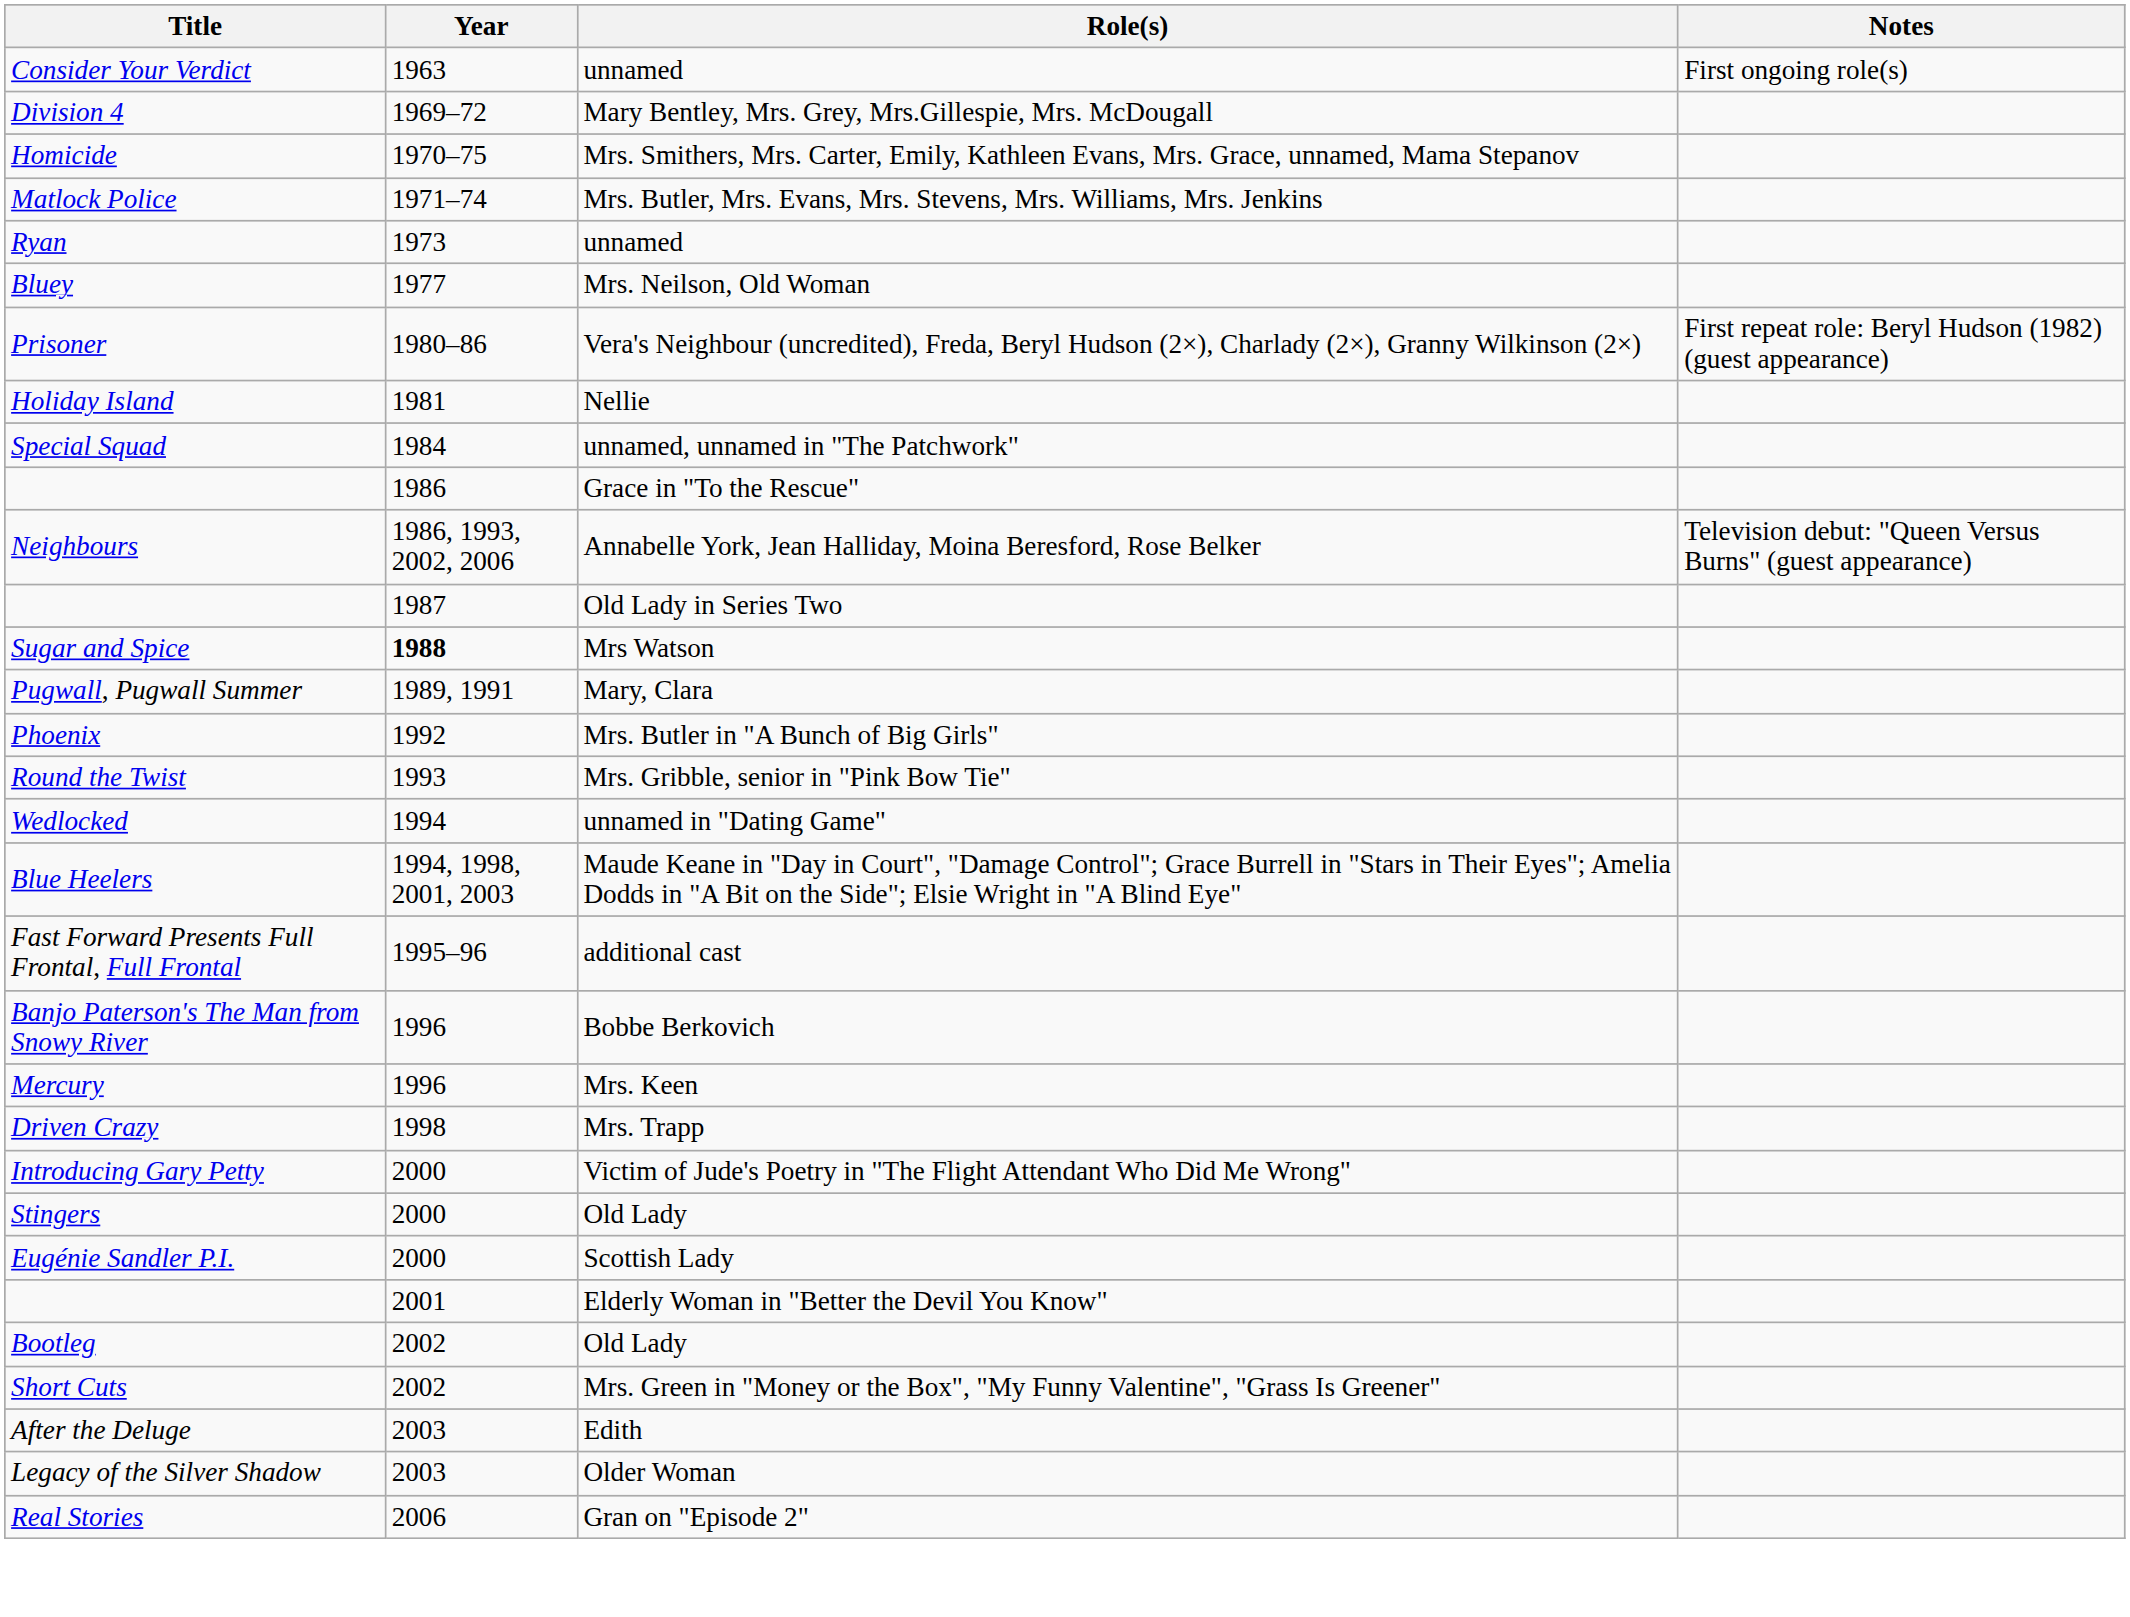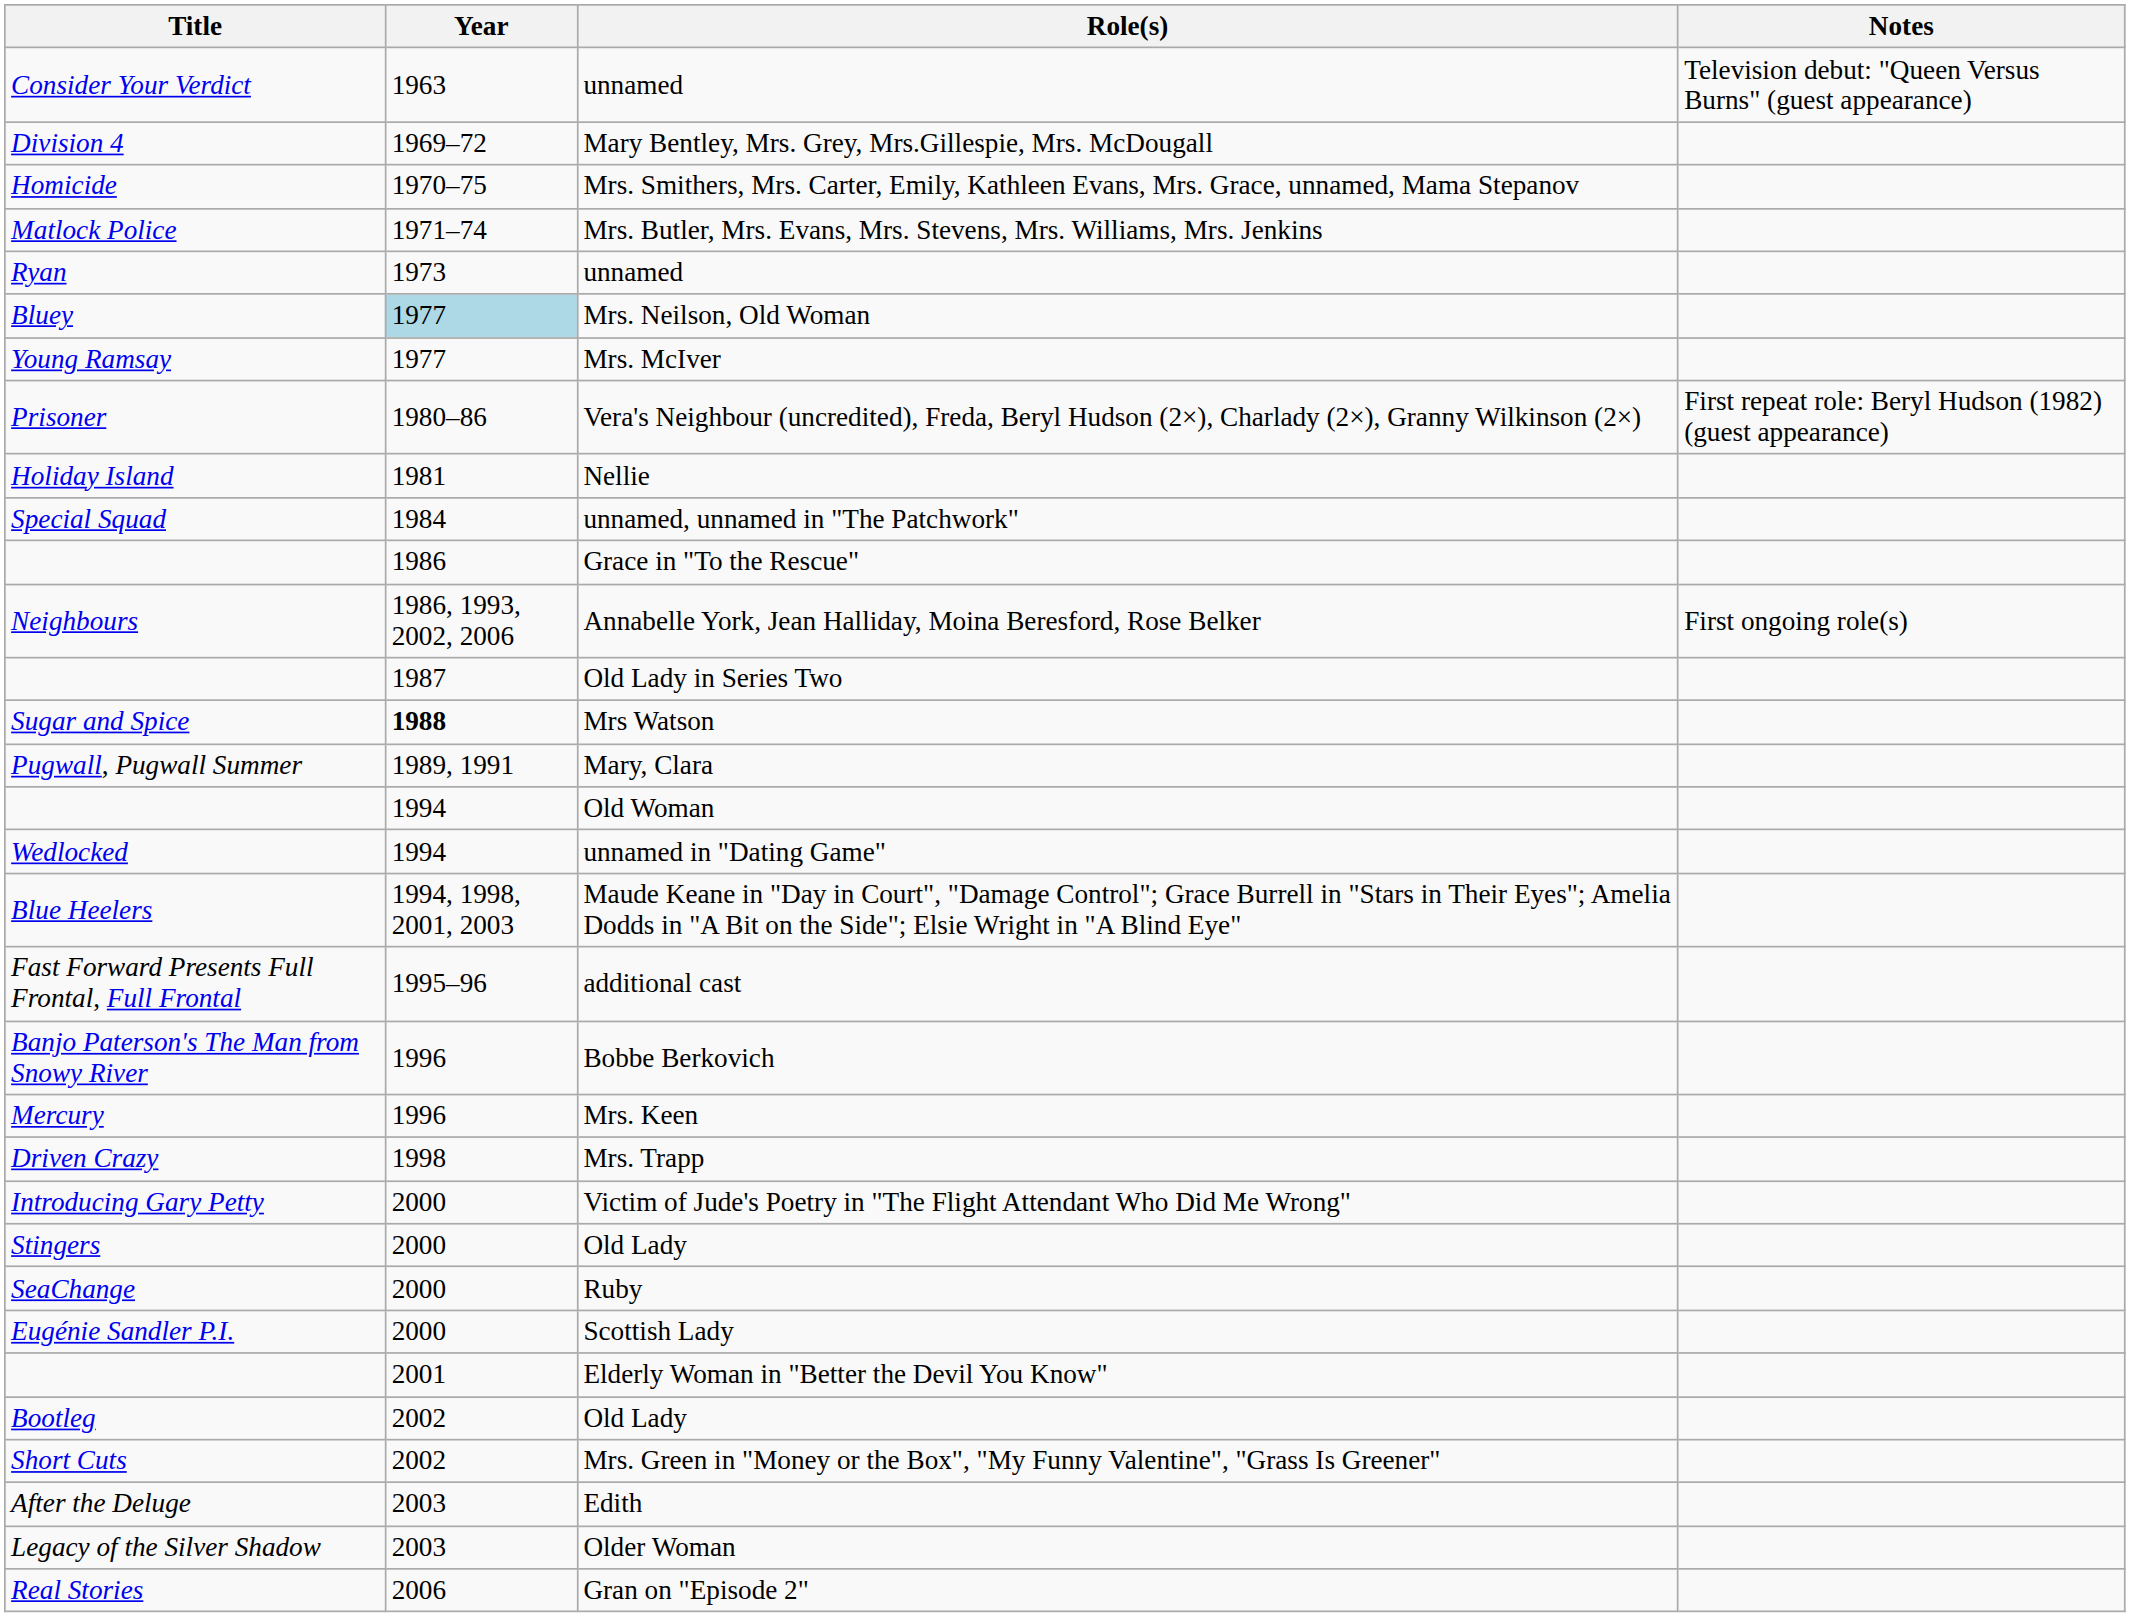Consider Your Verdict / unnamed | Notes: First ongoing role(s) -> Television debut: "Queen Versus Burns" (guest appearance)
Mrs. Neilson, Old Woman | Year: no background -> lightblue background
+ row: Young Ramsay | 1977 | Mrs. McIver
Annabelle York, Jean Halliday, Moina Beresford, Rose Belker | Notes: Television debut: "Queen Versus Burns" (guest appearance) -> First ongoing role(s)
- row: Phoenix | 1992 | Mrs. Butler in "A Bunch of Big Girls"
- row: Round the Twist | 1993 | Mrs. Gribble, senior in "Pink Bow Tie"
+ row: 1994 | Old Woman
+ row: SeaChange | 2000 | Ruby
